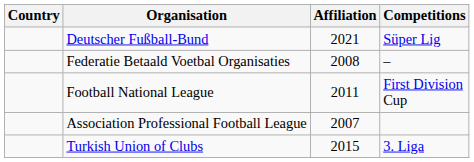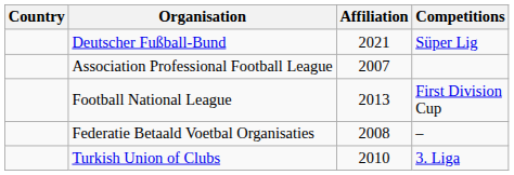rows swapped: Federatie Betaald Voetbal Organisaties <-> Association Professional Football League
Football National League | Affiliation: 2011 -> 2013
Turkish Union of Clubs | Affiliation: 2015 -> 2010
